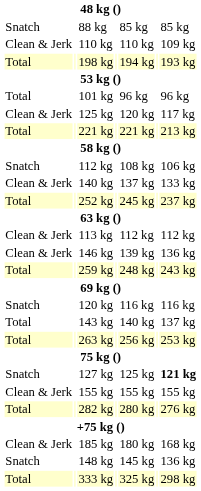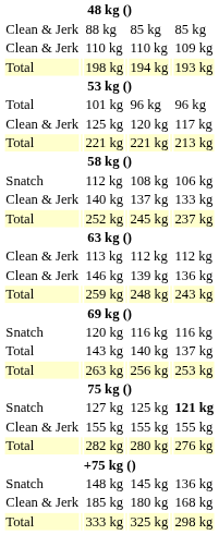88 kg | column 1: Snatch -> Clean & Jerk
rows swapped: 148 kg <-> 185 kg
